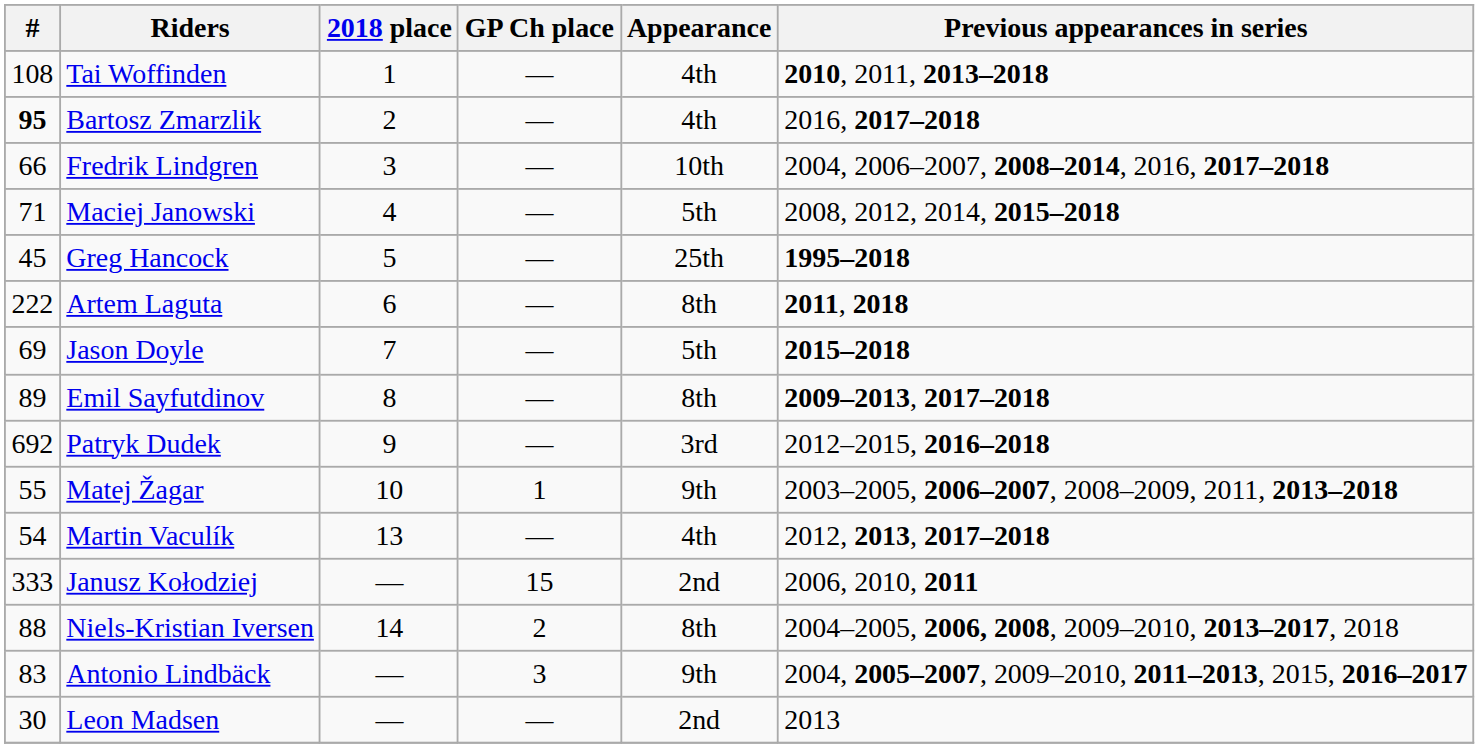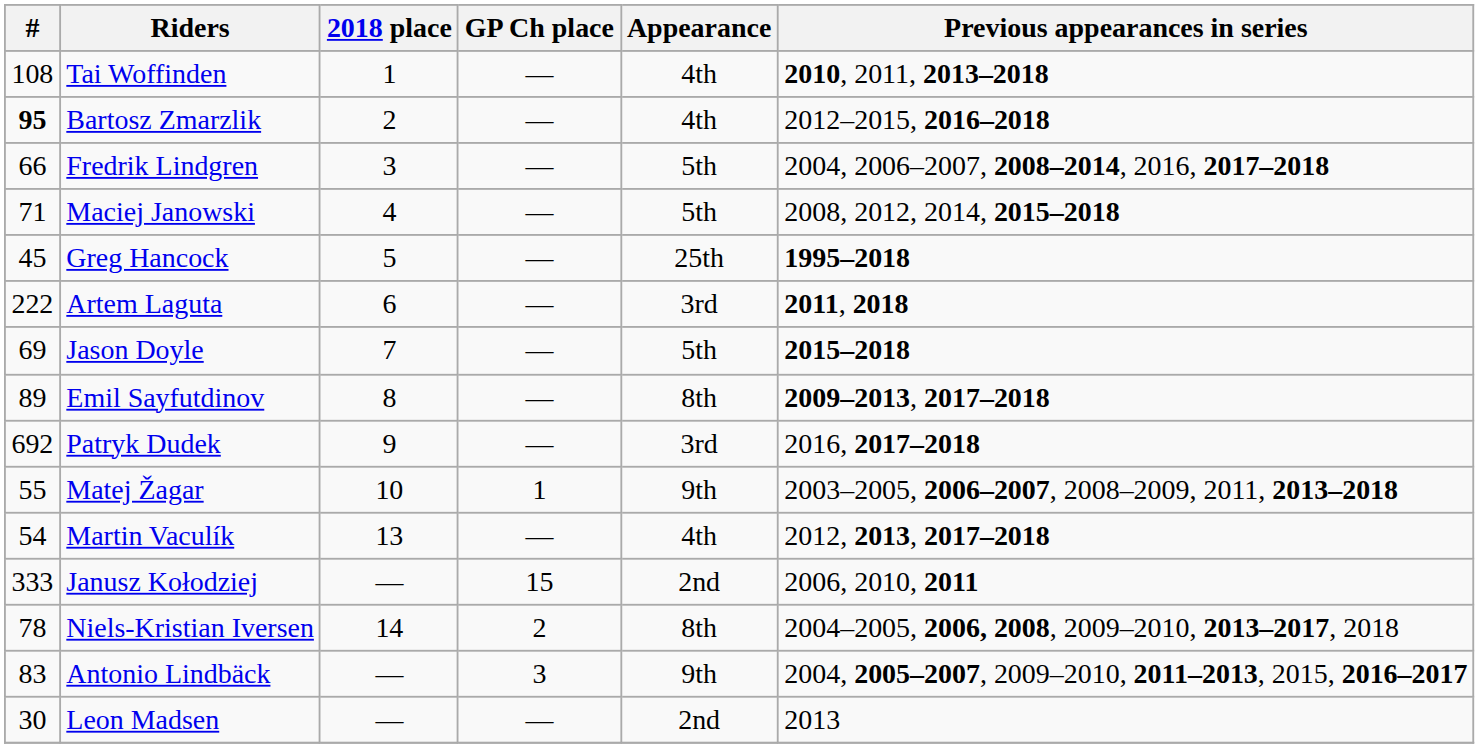Bartosz Zmarzlik | Previous appearances in series: 2016, 2017–2018 -> 2012–2015, 2016–2018
Fredrik Lindgren | Appearance: 10th -> 5th
Artem Laguta | Appearance: 8th -> 3rd
Patryk Dudek | Previous appearances in series: 2012–2015, 2016–2018 -> 2016, 2017–2018
Niels-Kristian Iversen | #: 88 -> 78
